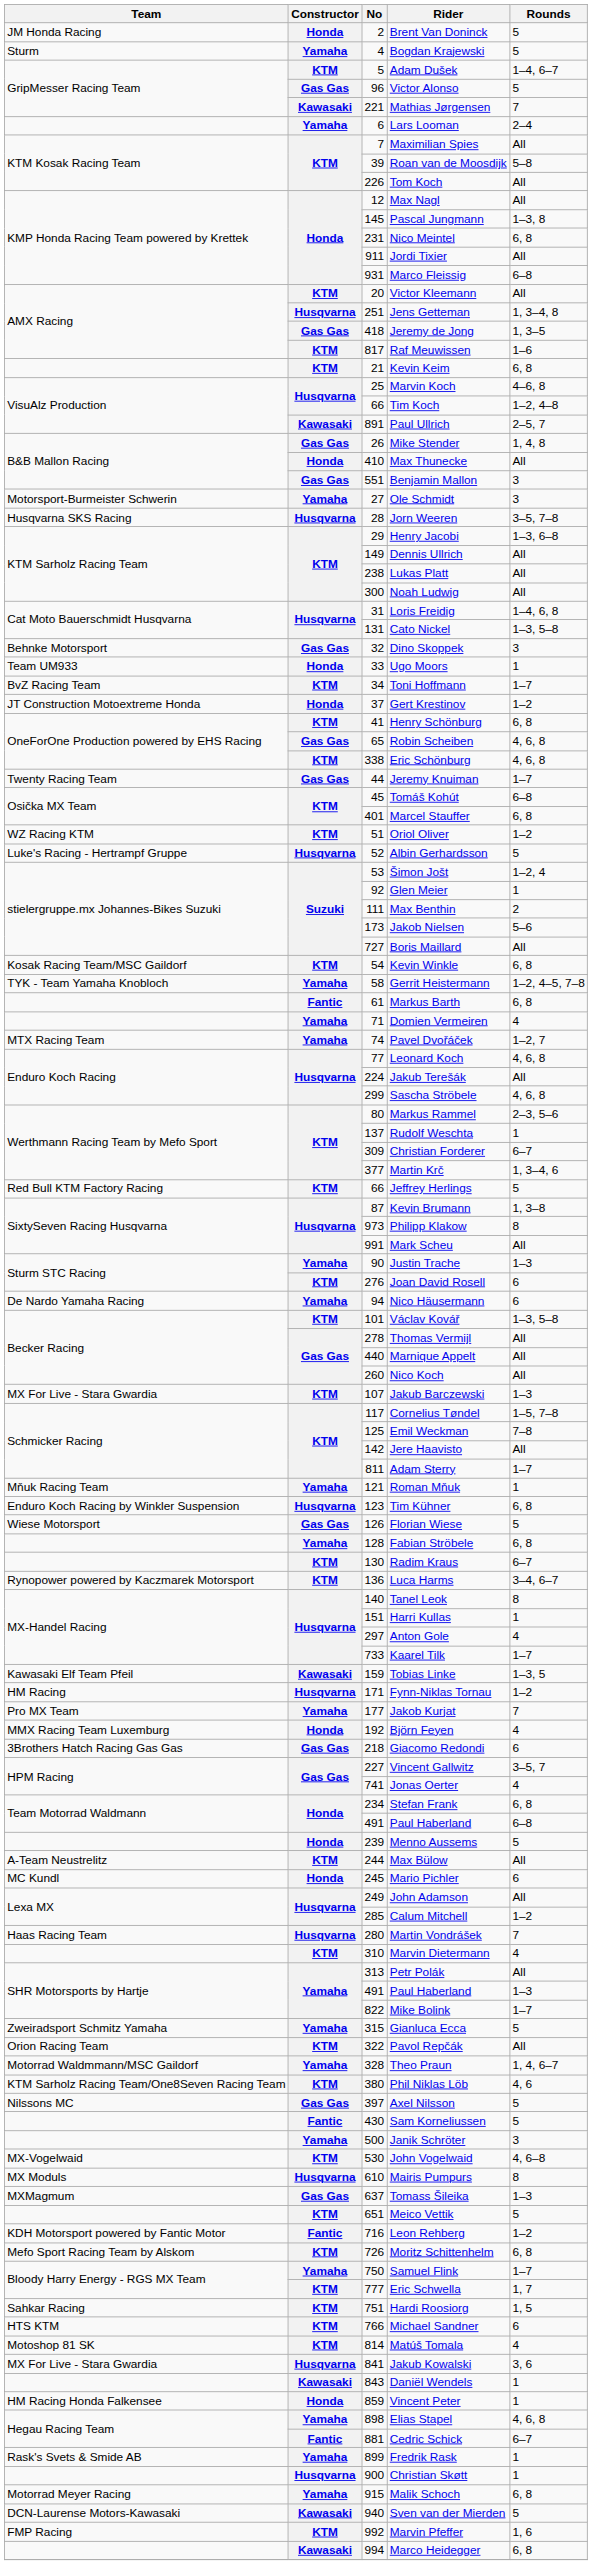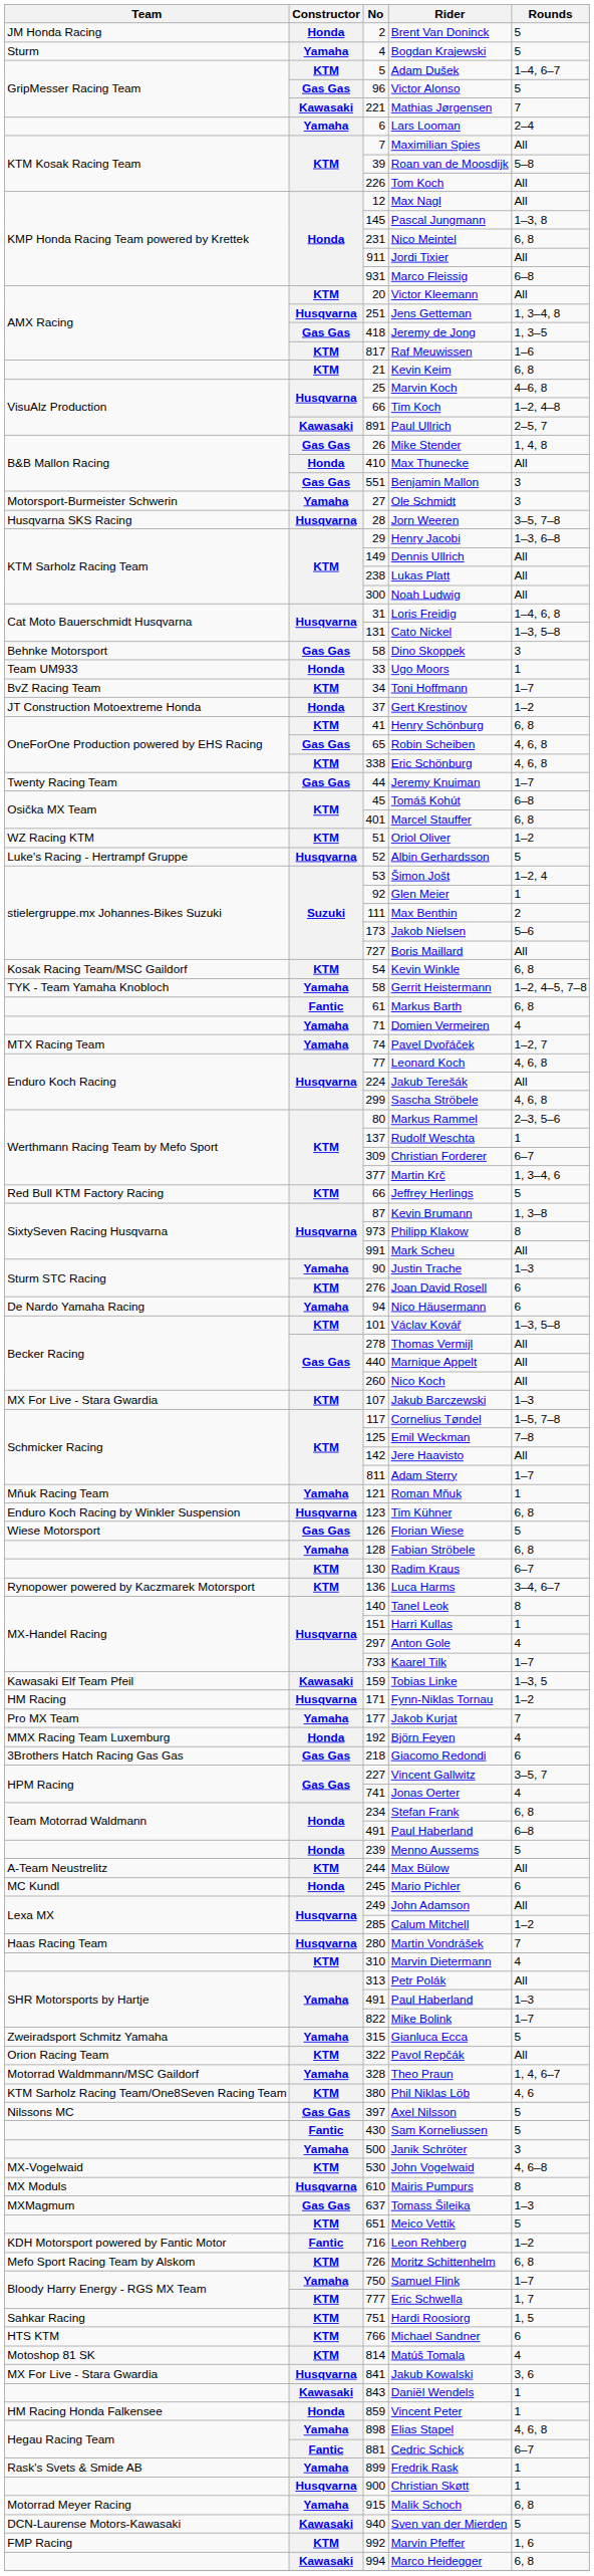Dino Skoppek | No: 32 -> 58
